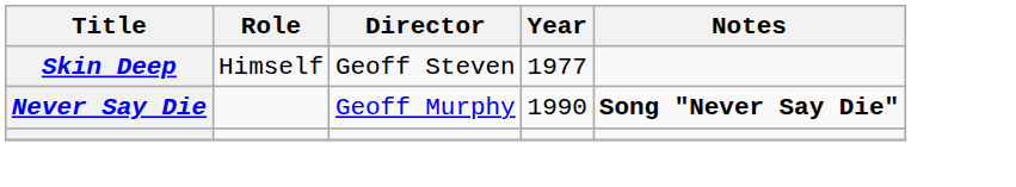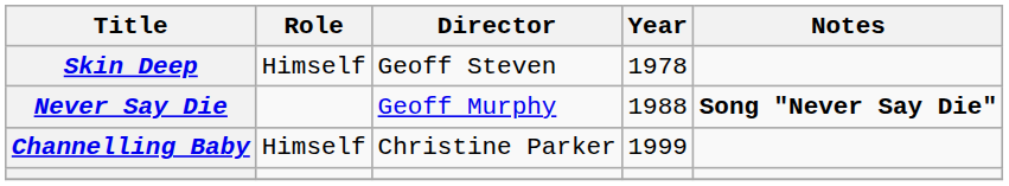Skin Deep | Year: 1977 -> 1978
Never Say Die | Year: 1990 -> 1988
+ row: Channelling Baby | Himself | Christine Parker | 1999
